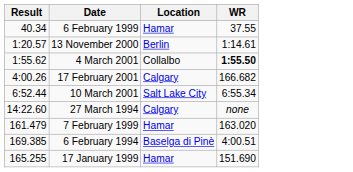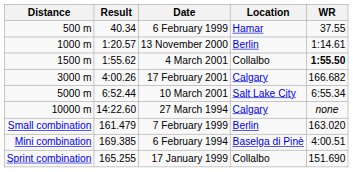+ column: Distance | 500 m | 1000 m | 1500 m | 3000 m | 5000 m | 10000 m | Small combination | Mini combination | Sprint combination
7 February 1999 | Location: Hamar -> Berlin
17 January 1999 | Location: Hamar -> Collalbo
